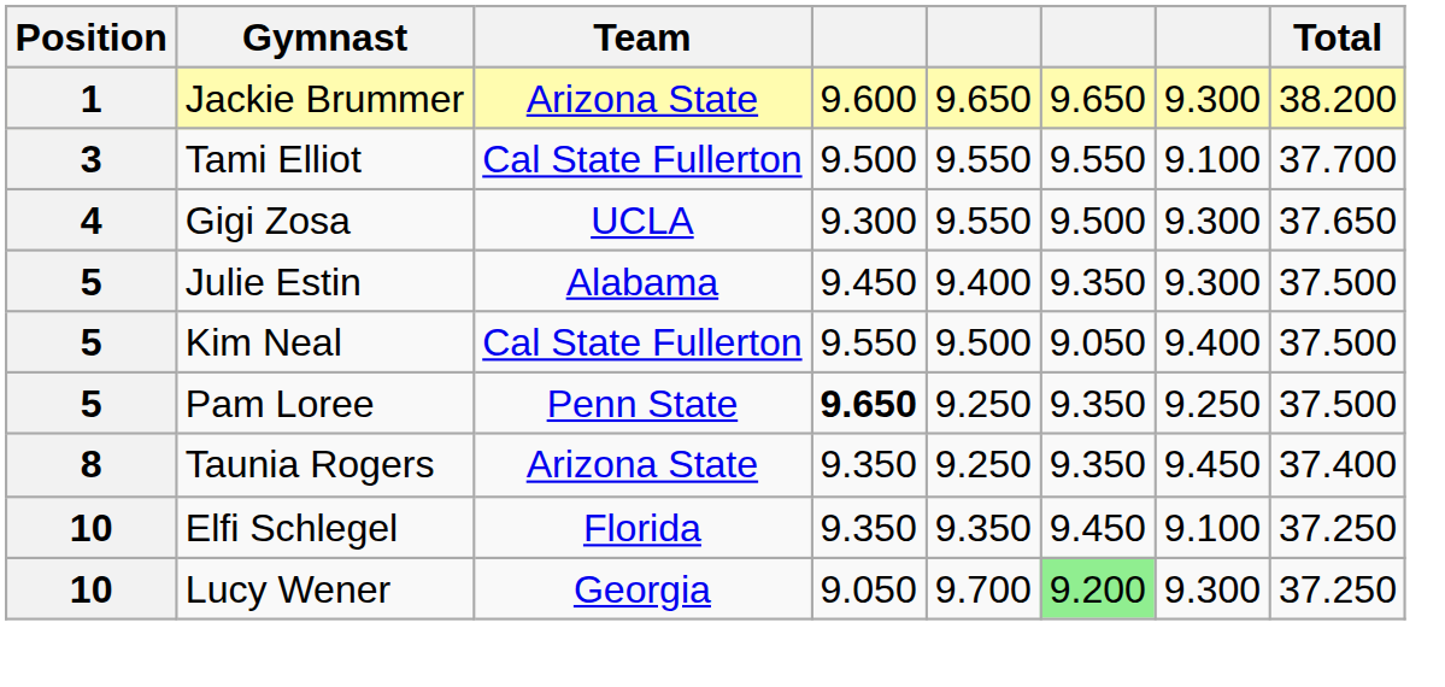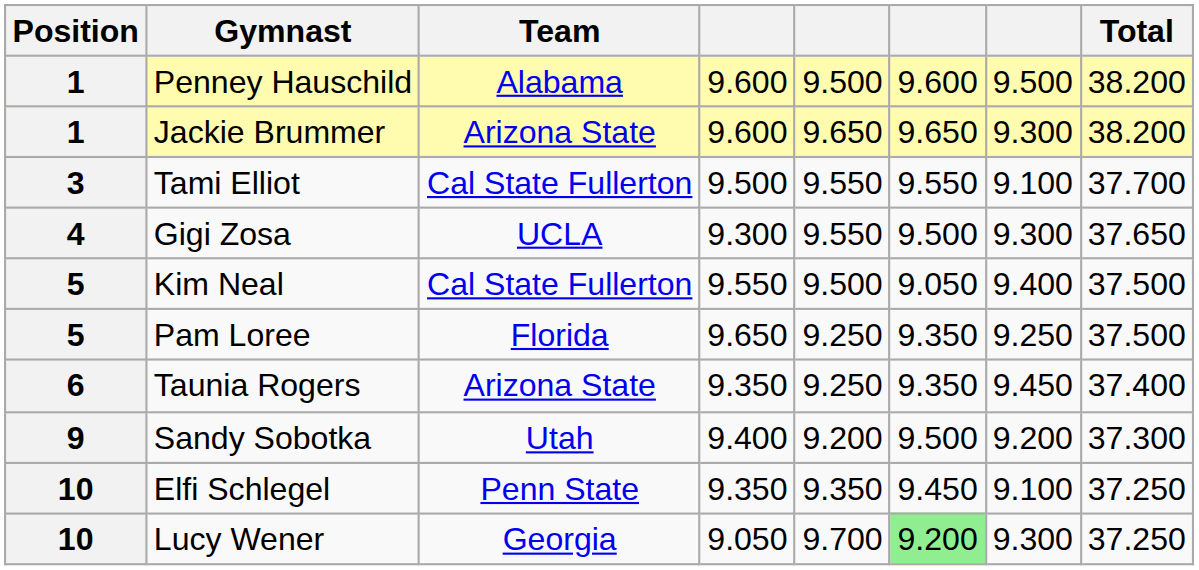+ row: 1 | Penney Hauschild | Alabama | 9.600 | 9.500 | 9.600 | 9.500 | 38.200
- row: 5 | Julie Estin | Alabama | 9.450 | 9.400 | 9.350 | 9.300 | 37.500
Pam Loree | Team: Penn State -> Florida
Pam Loree | column 4: bold -> normal
Taunia Rogers | Position: 8 -> 6
+ row: 9 | Sandy Sobotka | Utah | 9.400 | 9.200 | 9.500 | 9.200 | 37.300
Elfi Schlegel | Team: Florida -> Penn State
